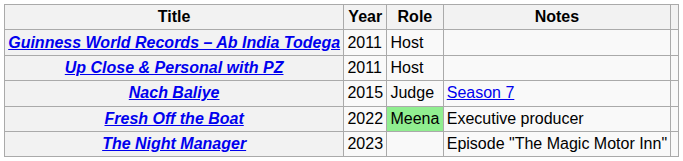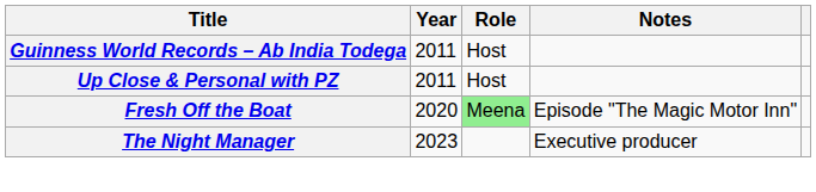- row: Nach Baliye | 2015 | Judge | Season 7
Fresh Off the Boat | Year: 2022 -> 2020
Fresh Off the Boat | Notes: Executive producer -> Episode "The Magic Motor Inn"
The Night Manager | Notes: Episode "The Magic Motor Inn" -> Executive producer
